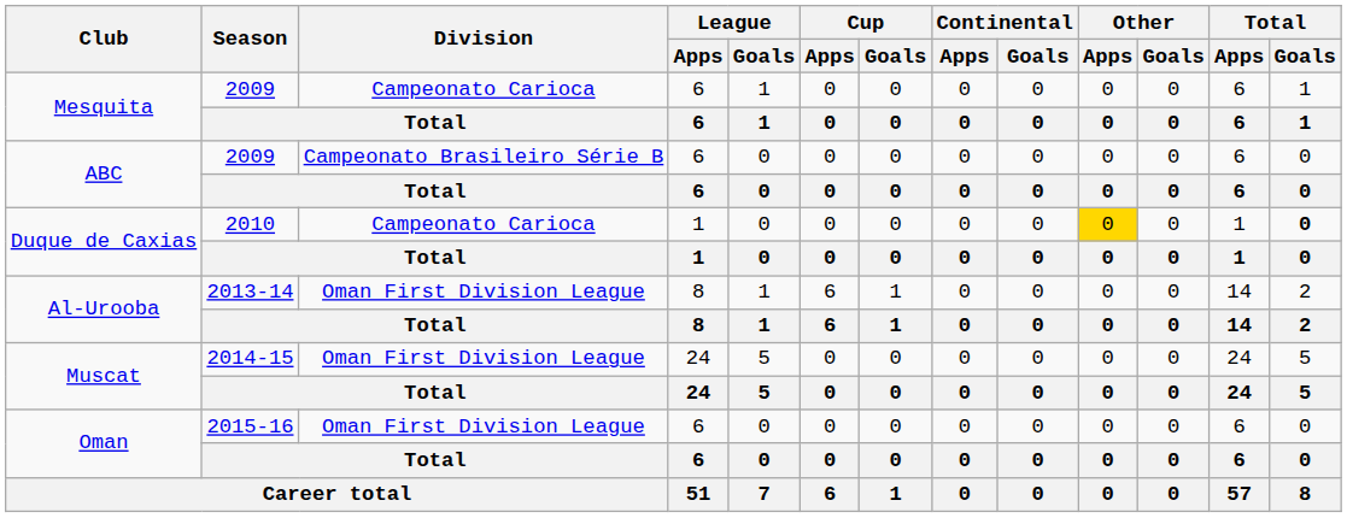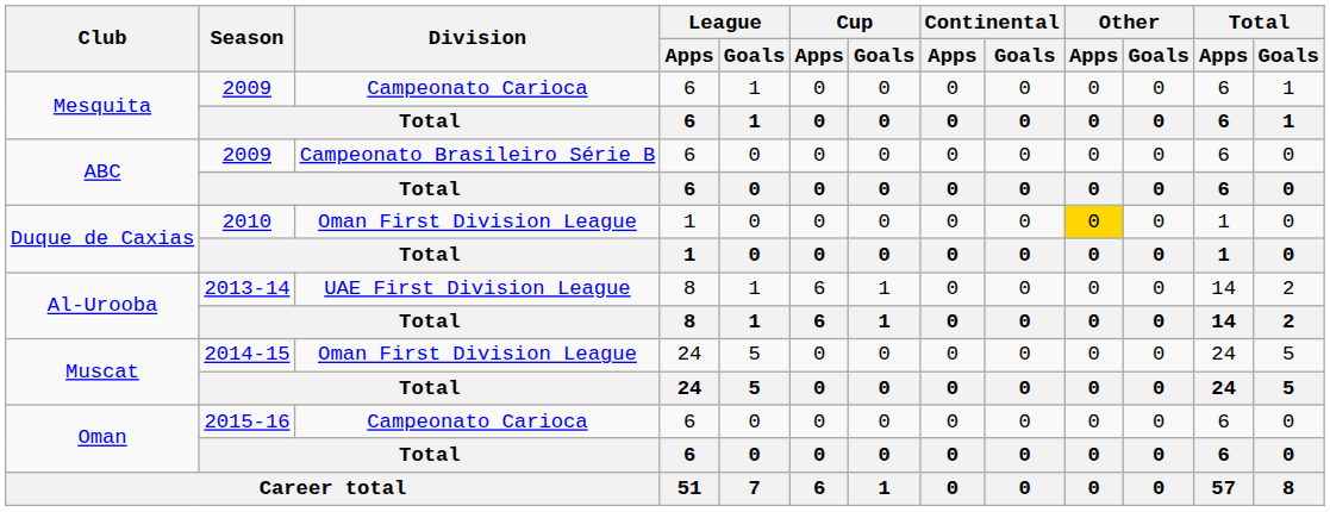Duque de Caxias / 2010 | Division: Campeonato Carioca -> Oman First Division League
Duque de Caxias / 2010 | Total / Goals: bold -> normal
Al-Urooba / 2013-14 | Division: Oman First Division League -> UAE First Division League
Oman / 2015-16 | Division: Oman First Division League -> Campeonato Carioca
